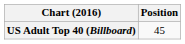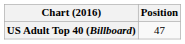US Adult Top 40 (Billboard) | Position: 45 -> 47
